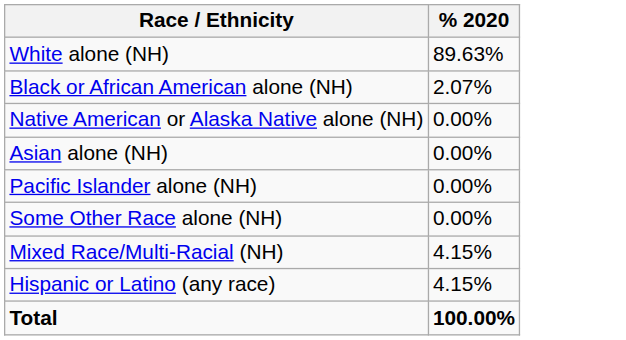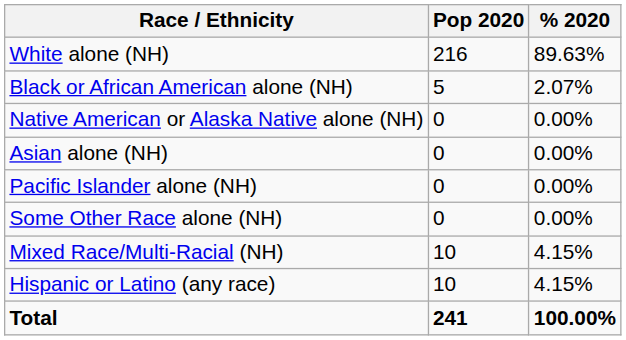+ column: Pop 2020 | 216 | 5 | 0 | 0 | 0 | 0 | 10 | 10 | 241
